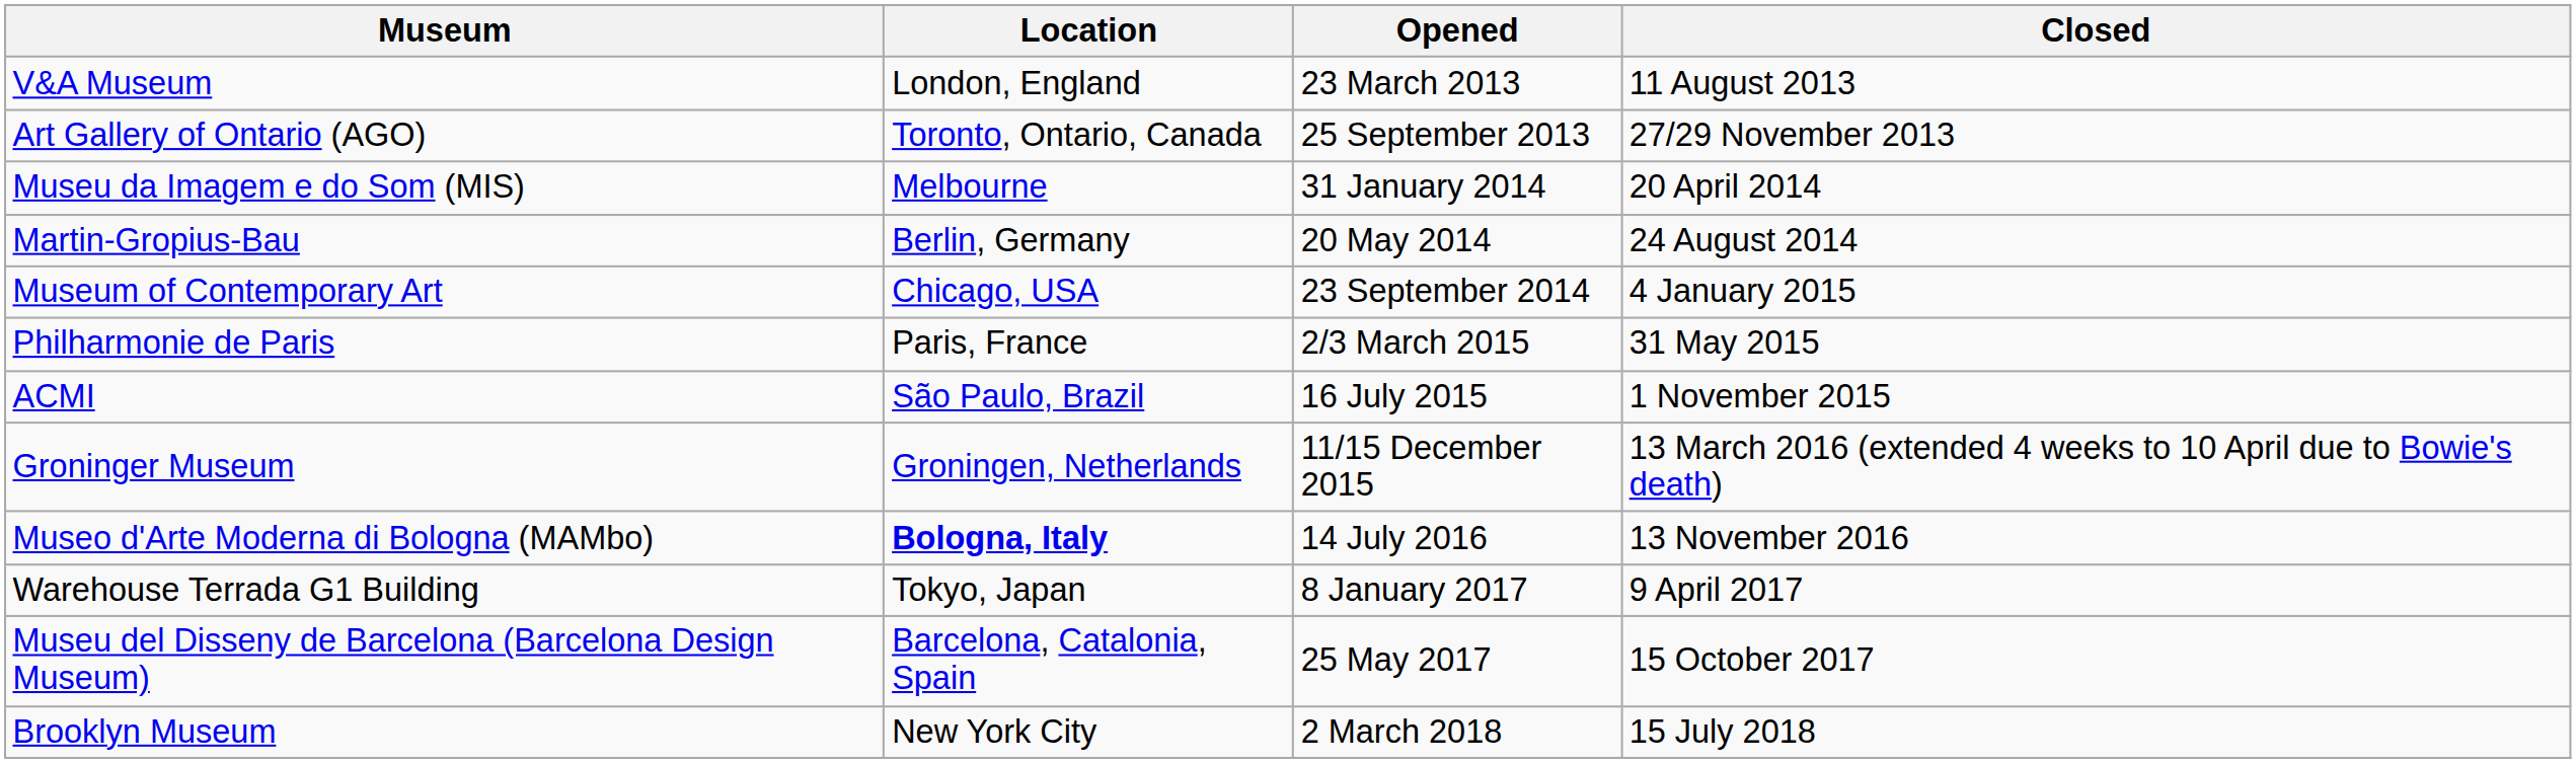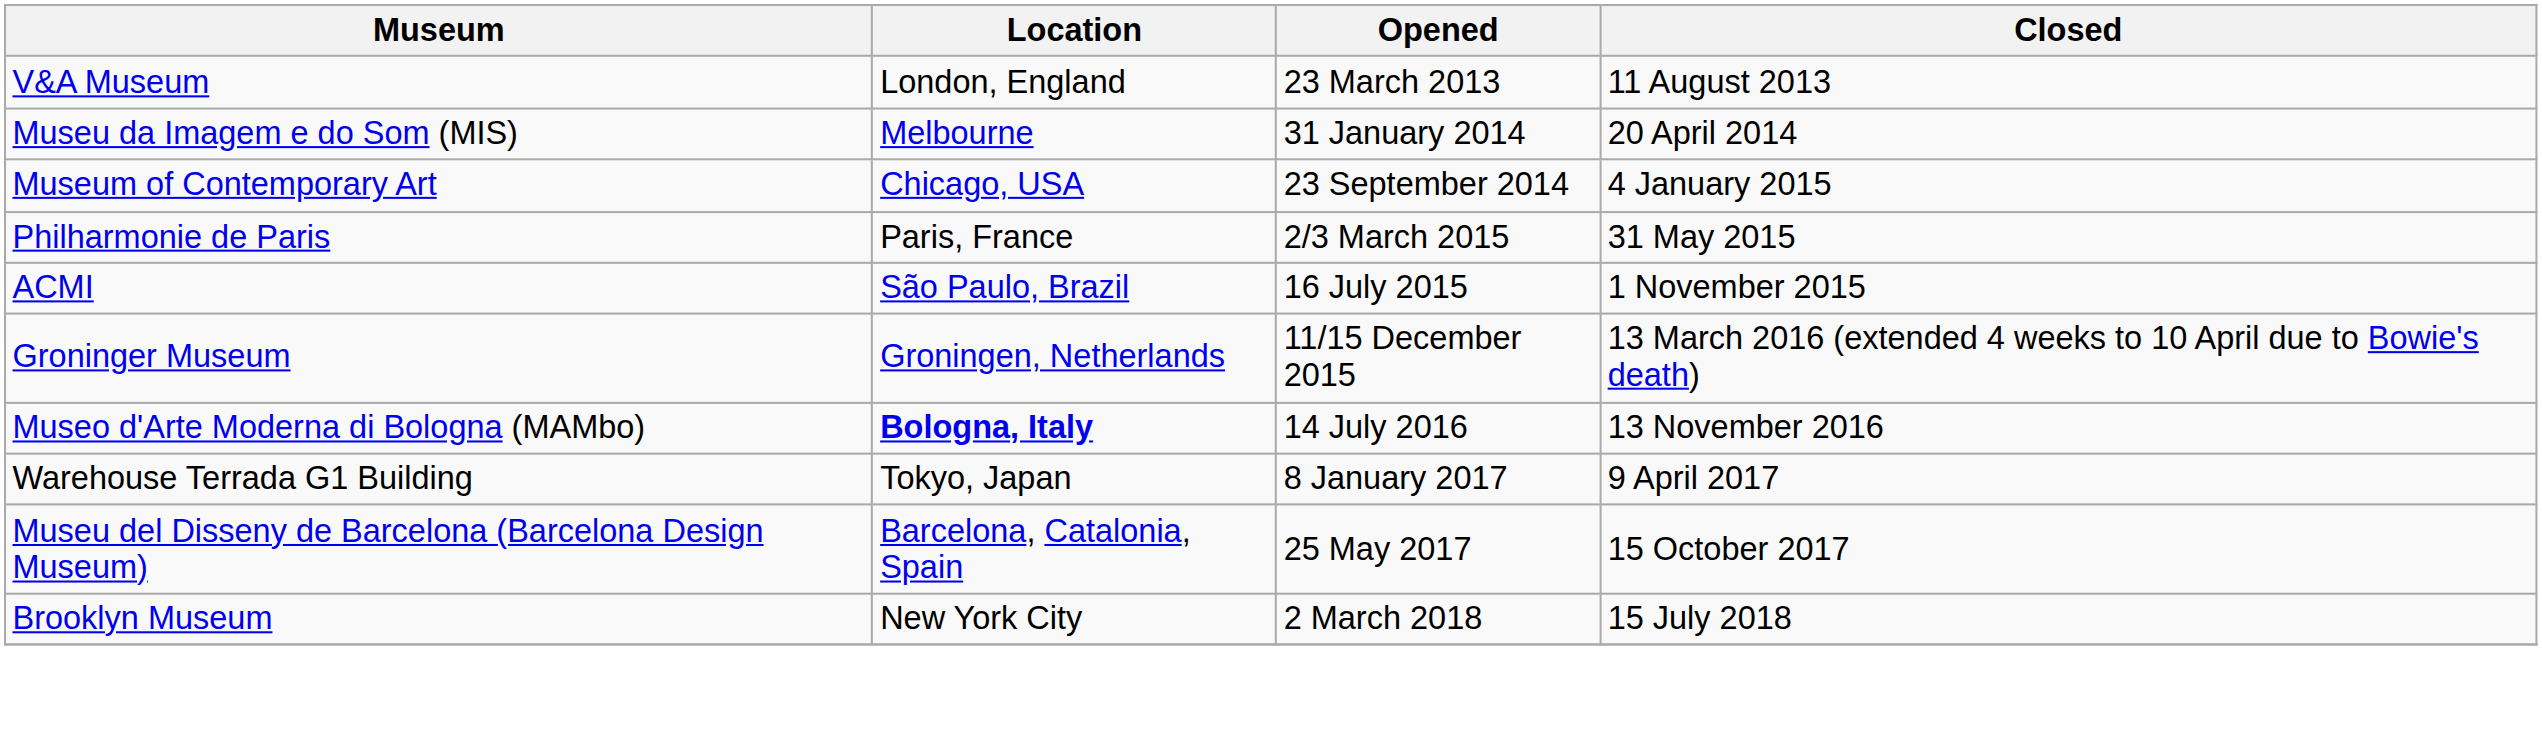- row: Art Gallery of Ontario (AGO) | Toronto, Ontario, Canada | 25 September 2013 | 27/29 November 2013
- row: Martin-Gropius-Bau | Berlin, Germany | 20 May 2014 | 24 August 2014
